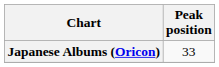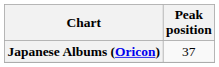Japanese Albums (Oricon) | Peak position: 33 -> 37
